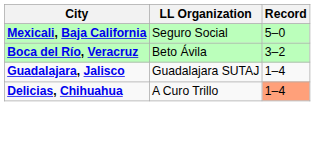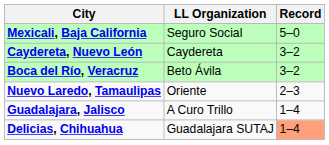+ row: Caydereta, Nuevo León | Caydereta | 3–2
+ row: Nuevo Laredo, Tamaulipas | Oriente | 2–3
Guadalajara, Jalisco | LL Organization: Guadalajara SUTAJ -> A Curo Trillo
Delicias, Chihuahua | LL Organization: A Curo Trillo -> Guadalajara SUTAJ
